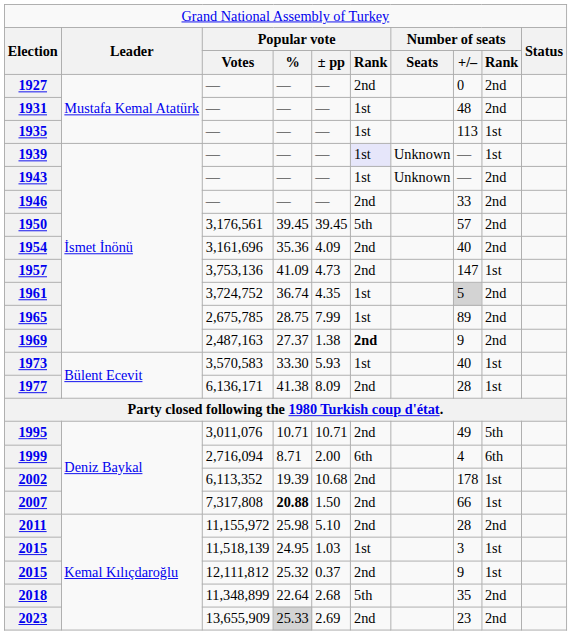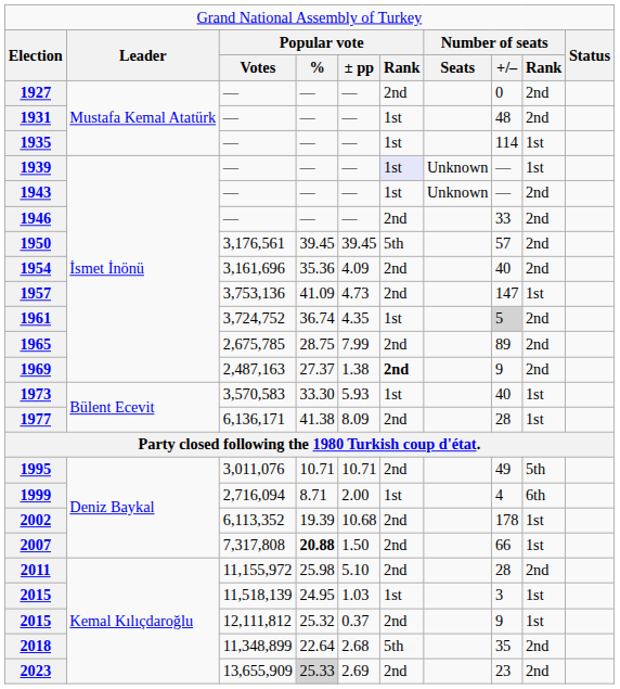1935 | column 8: 113 -> 114
1965 | column 6: 1st -> 2nd
1999 | column 6: 6th -> 1st
